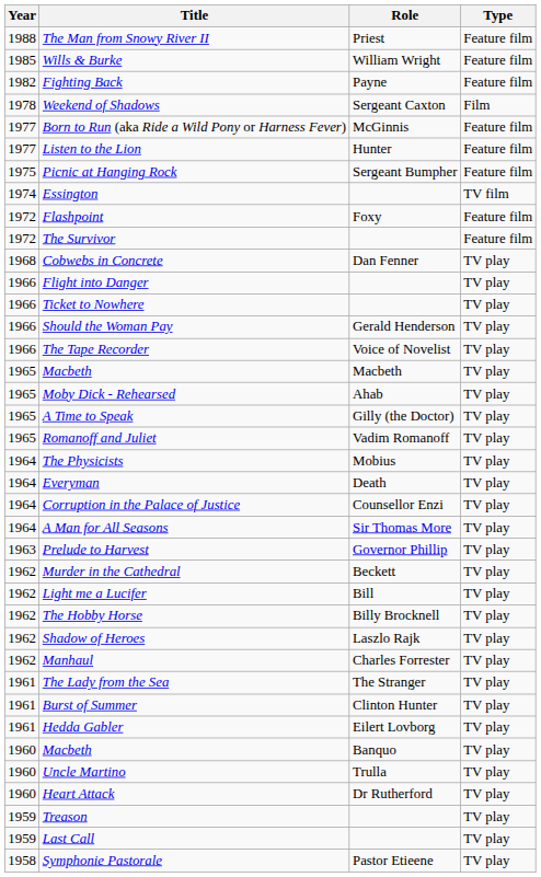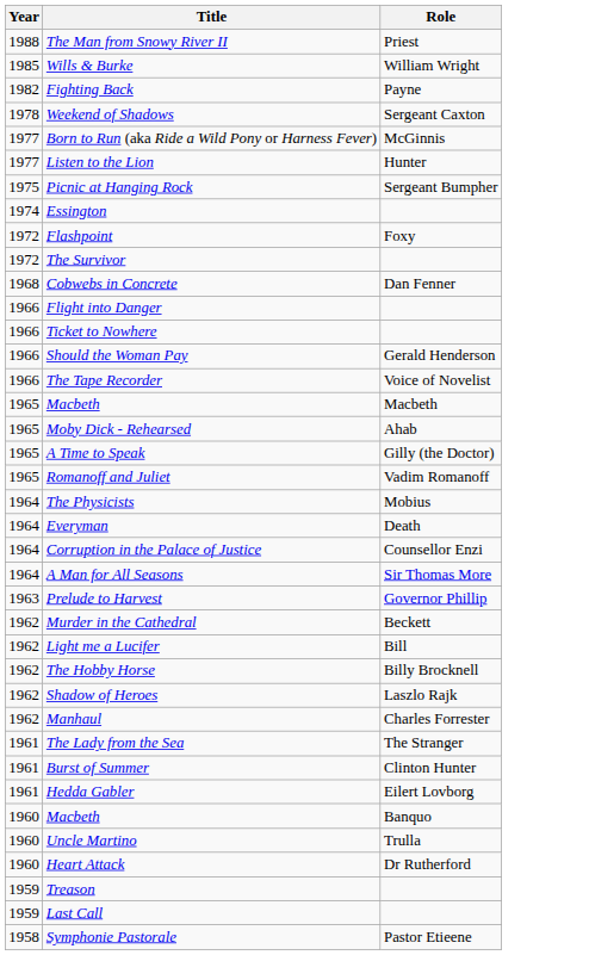- column: Type | Feature film | Feature film | Feature film | Film | Feature film | Feature film | Feature film | TV film | Feature film | Feature film | TV play | TV play | TV play | TV play | TV play | TV play | TV play | TV play | TV play | TV play | TV play | TV play | TV play | TV play | TV play | TV play | TV play | TV play | TV play | TV play | TV play | TV play | TV play | TV play | TV play | TV play | TV play | TV play
